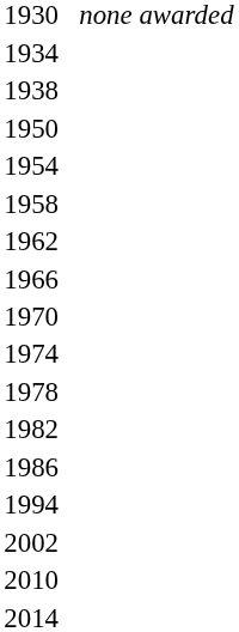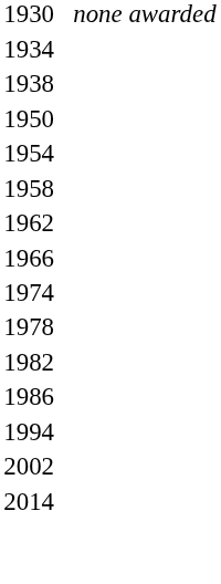- row: 1970
- row: 2010
